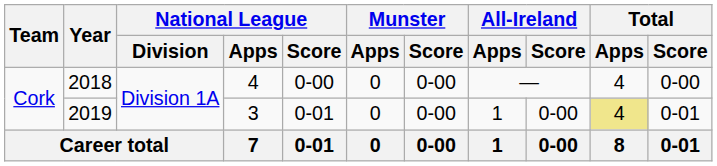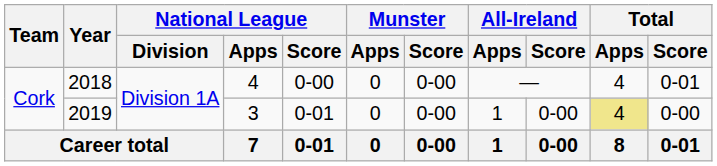2018 | Total / Score: 0-00 -> 0-01
2019 | Total / Score: 0-01 -> 0-00
